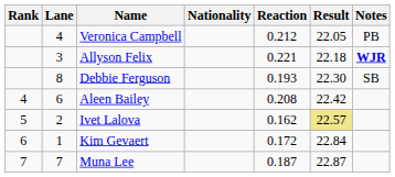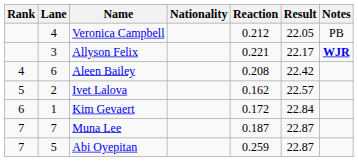Allyson Felix | Result: 22.18 -> 22.17
- row: 8 | Debbie Ferguson | 0.193 | 22.30 | SB
Ivet Lalova | Result: khaki background -> no background
+ row: 7 | 5 | Abi Oyepitan | 0.259 | 22.87
